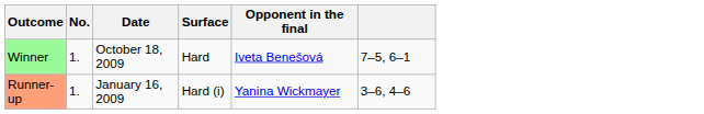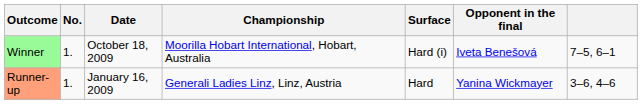+ column: Championship | Moorilla Hobart International, Hobart, Australia | Generali Ladies Linz, Linz, Austria
Winner | Surface: Hard -> Hard (i)
Runner-up | Surface: Hard (i) -> Hard
